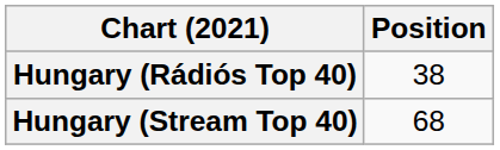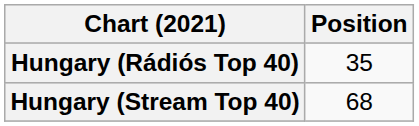Hungary (Rádiós Top 40) | Position: 38 -> 35
